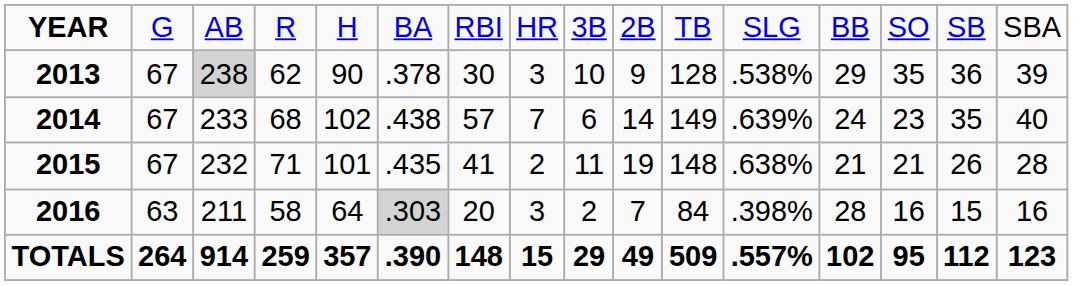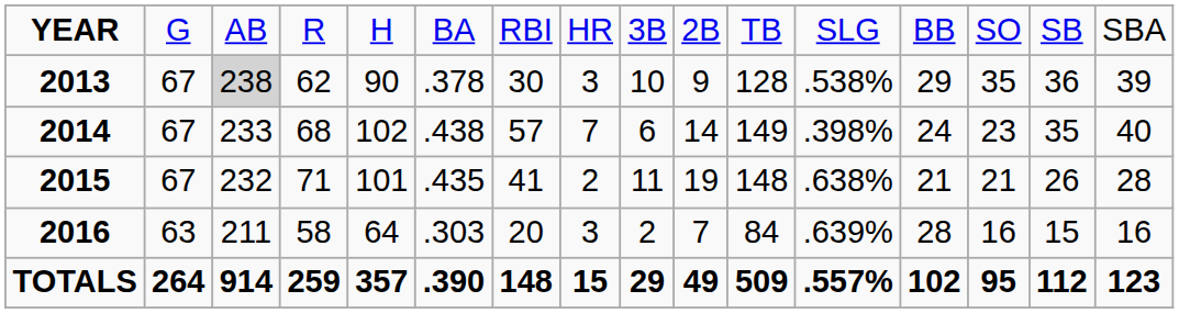2014 | column 12: .639% -> .398%
2016 | column 6: lightgrey background -> no background
2016 | column 12: .398% -> .639%
